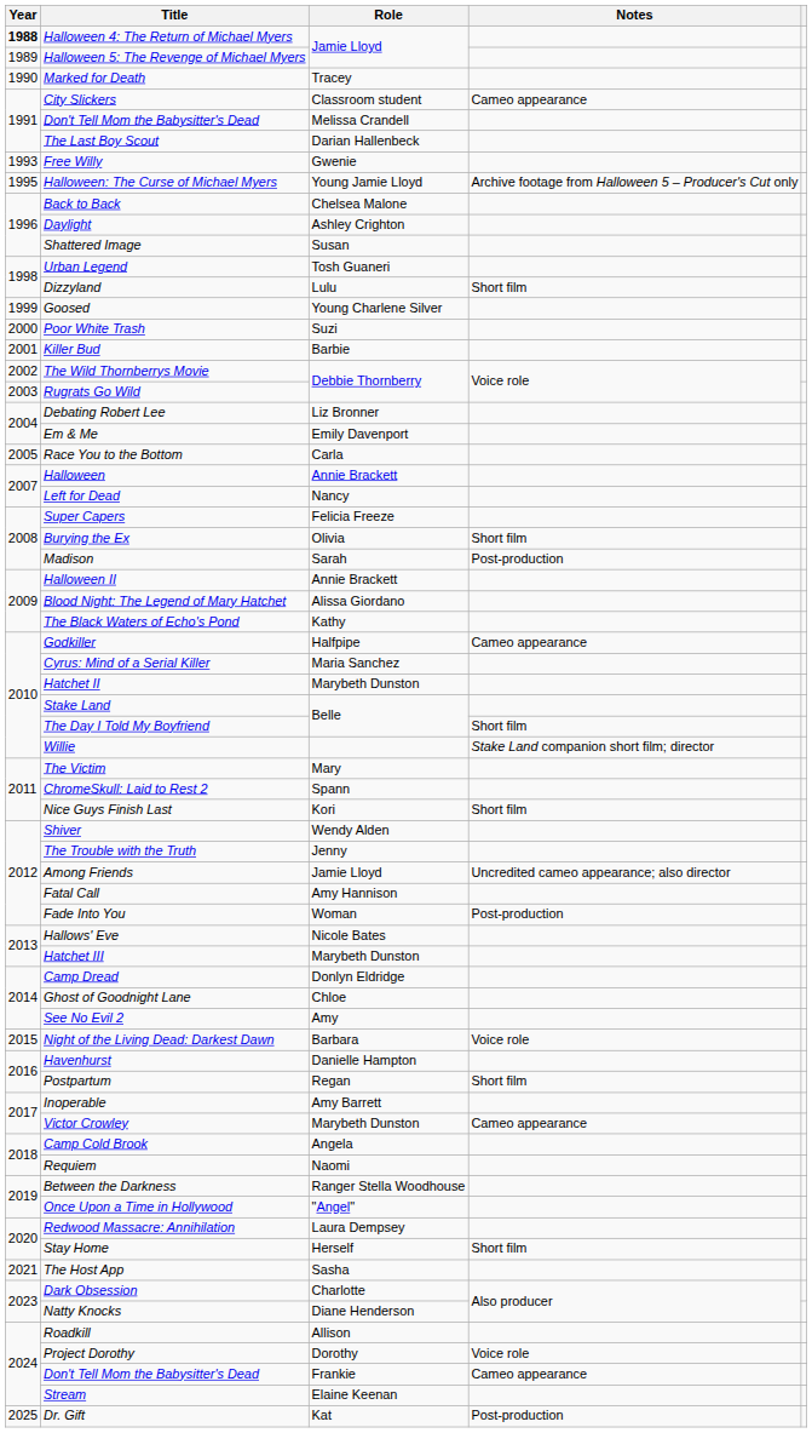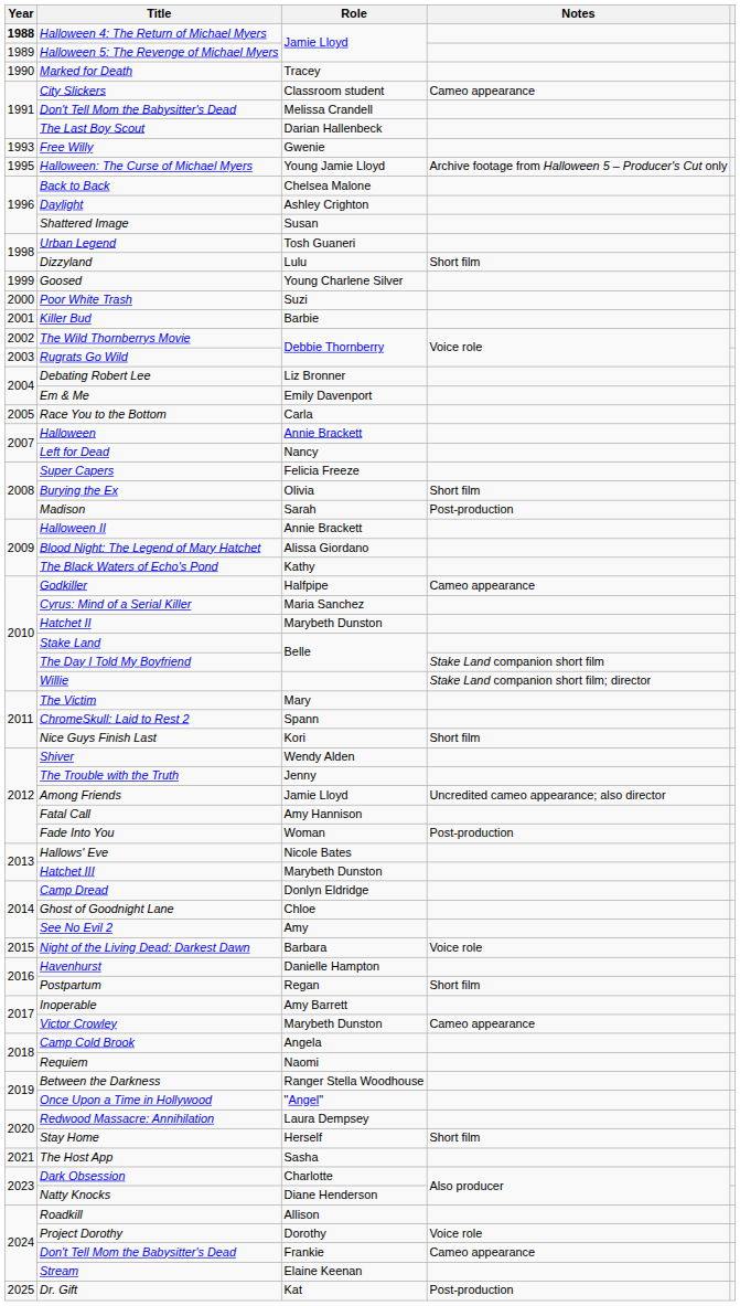The Day I Told My Boyfriend | Notes: Short film -> Stake Land companion short film
